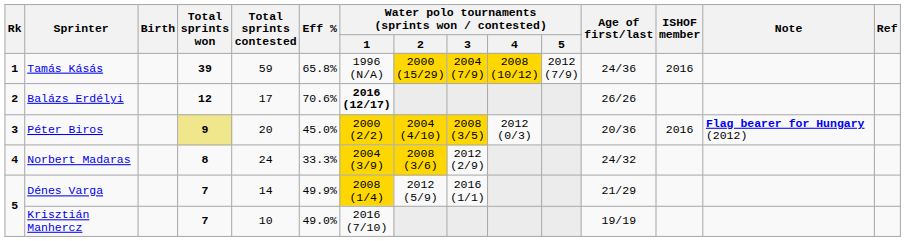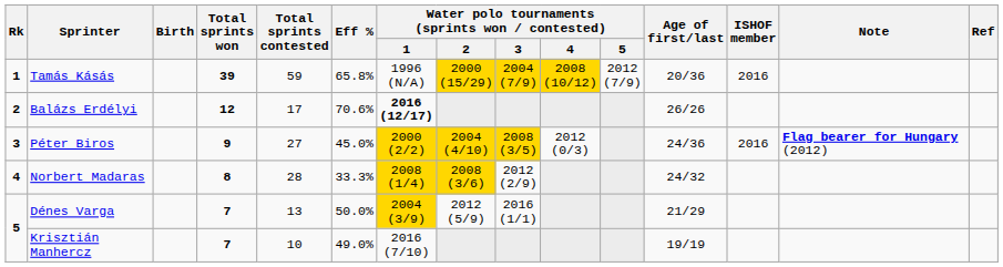Tamás Kásás | Age of first/last: 24/36 -> 20/36
Péter Biros | Total sprints won: khaki background -> no background
Péter Biros | Total sprints contested: 20 -> 27
Péter Biros | Age of first/last: 20/36 -> 24/36
Norbert Madaras | Total sprints contested: 24 -> 28
Norbert Madaras | Water polo tournaments (sprints won / contested) / 1: 2004 (3/9) -> 2008 (1/4)
Dénes Varga | Total sprints contested: 14 -> 13
Dénes Varga | Eff %: 49.9% -> 50.0%
Dénes Varga | Water polo tournaments (sprints won / contested) / 1: 2008 (1/4) -> 2004 (3/9)
